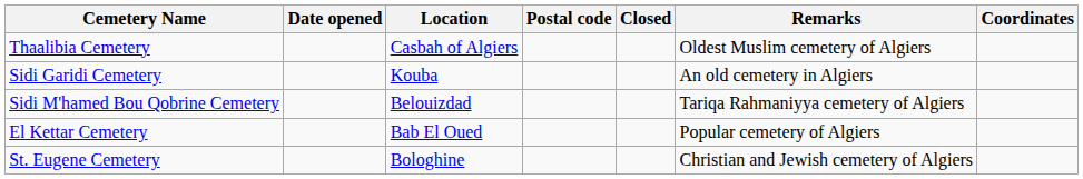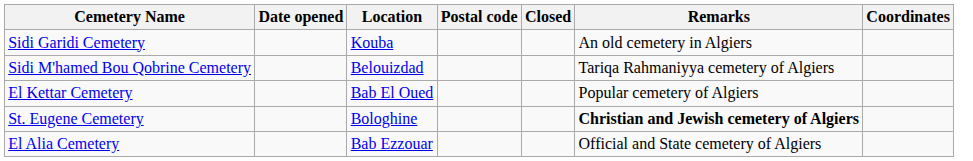- row: Thaalibia Cemetery | Casbah of Algiers | Oldest Muslim cemetery of Algiers
St. Eugene Cemetery | Remarks: normal -> bold
+ row: El Alia Cemetery | Bab Ezzouar | Official and State cemetery of Algiers
